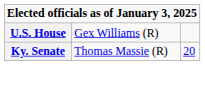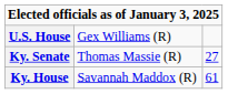Ky. Senate | column 3: 20 -> 27
+ row: Ky. House | Savannah Maddox (R) | 61
